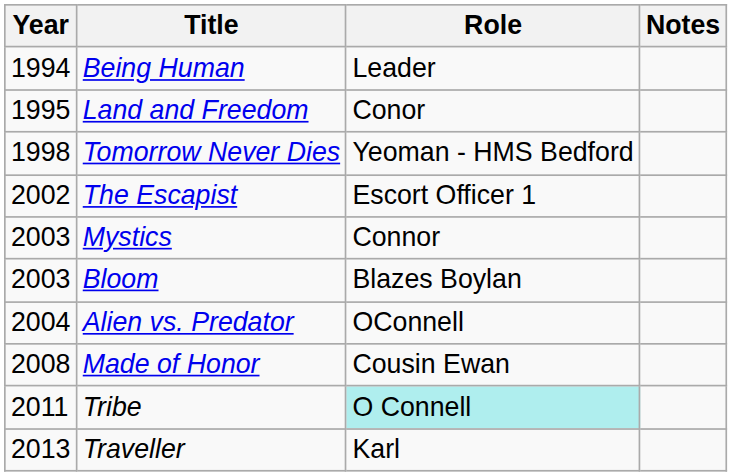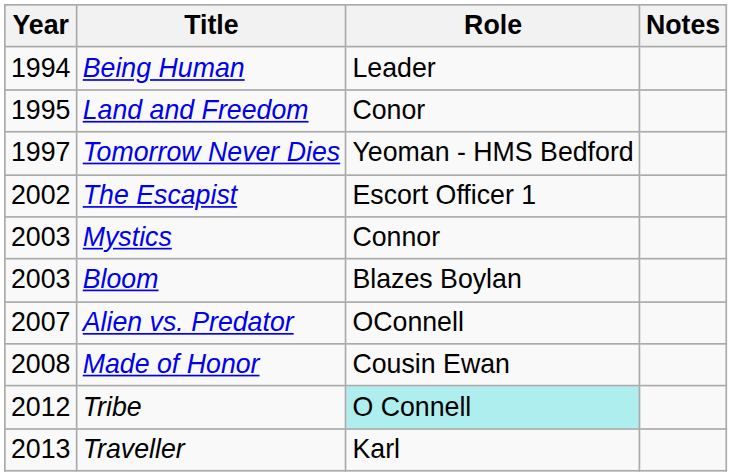Tomorrow Never Dies | Year: 1998 -> 1997
Alien vs. Predator | Year: 2004 -> 2007
Tribe | Year: 2011 -> 2012
